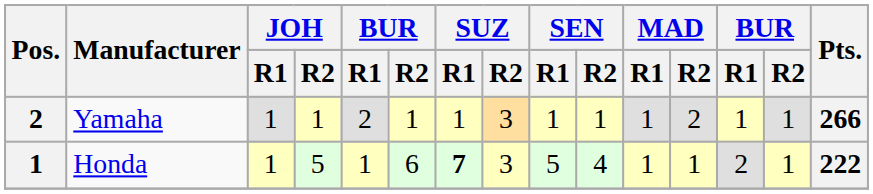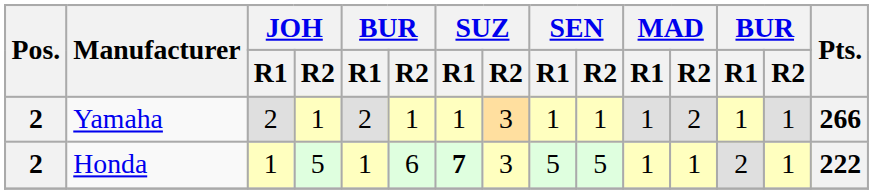Yamaha | JOH / R1: 1 -> 2
Honda | Pos.: 1 -> 2
Honda | SEN / R2: 4 -> 5
